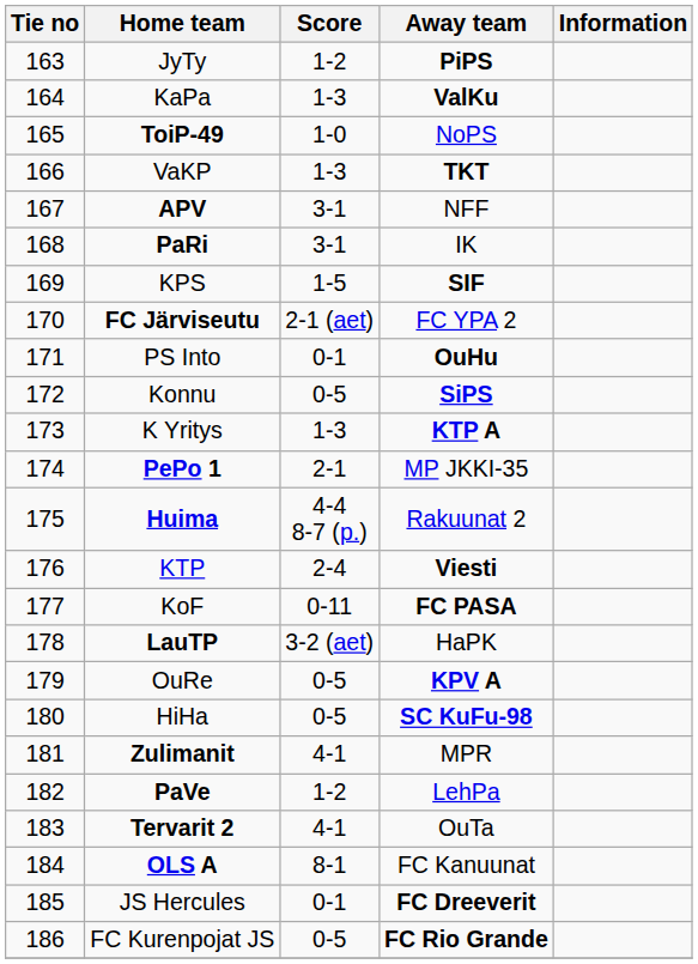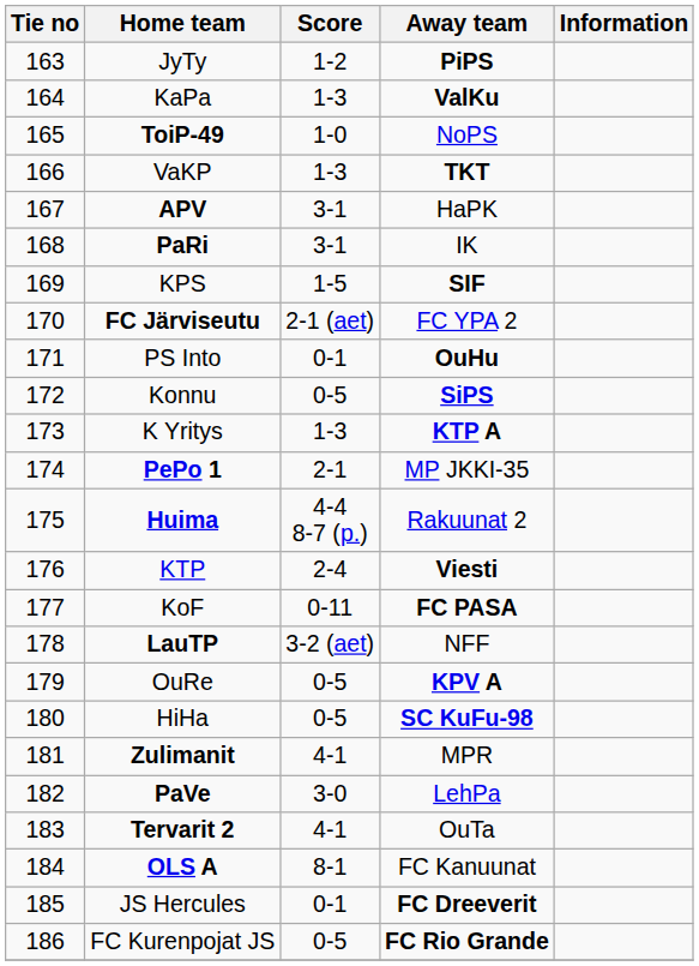APV | Away team: NFF -> HaPK
LauTP | Away team: HaPK -> NFF
PaVe | Score: 1-2 -> 3-0
